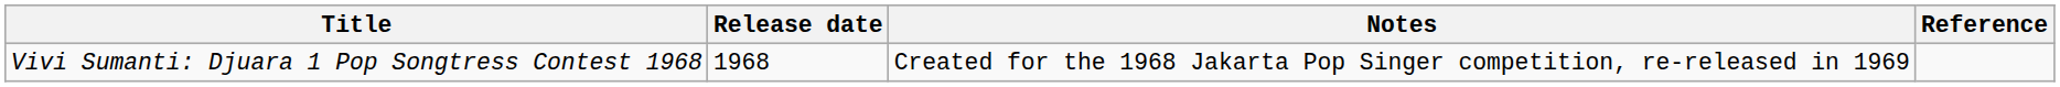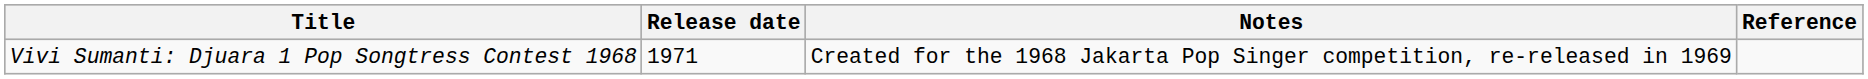Vivi Sumanti: Djuara 1 Pop Songtress Contest 1968 | Release date: 1968 -> 1971
